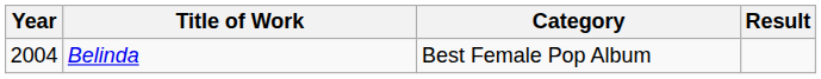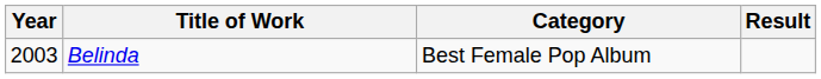Belinda | Year: 2004 -> 2003
